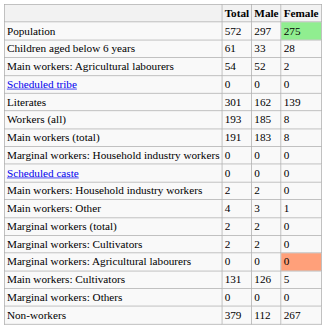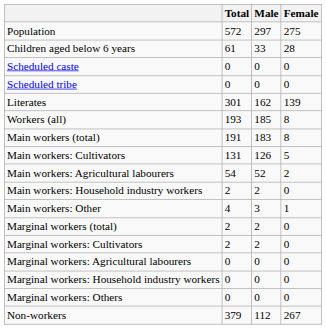Population | Female: lightgreen background -> no background
rows swapped: Scheduled caste <-> Main workers: Agricultural labourers
rows swapped: Main workers: Cultivators <-> Marginal workers: Household industry workers
Marginal workers: Agricultural labourers | Female: lightsalmon background -> no background
